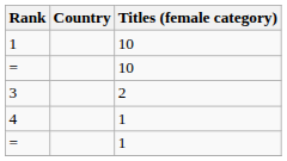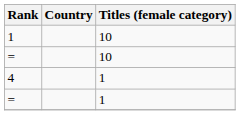- row: 3 | 2
